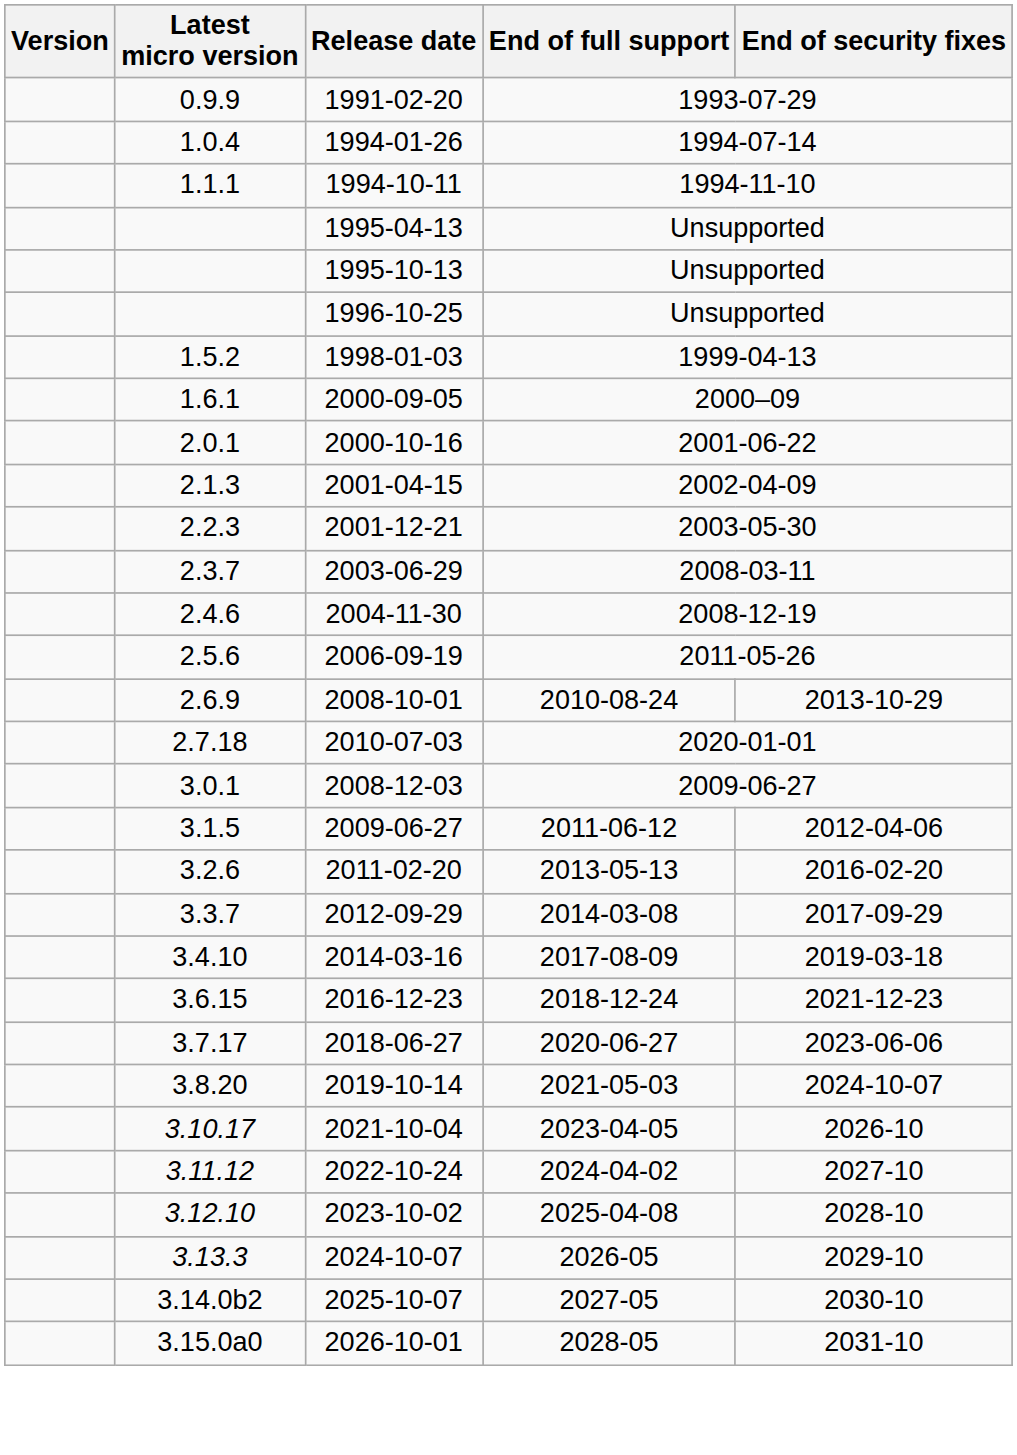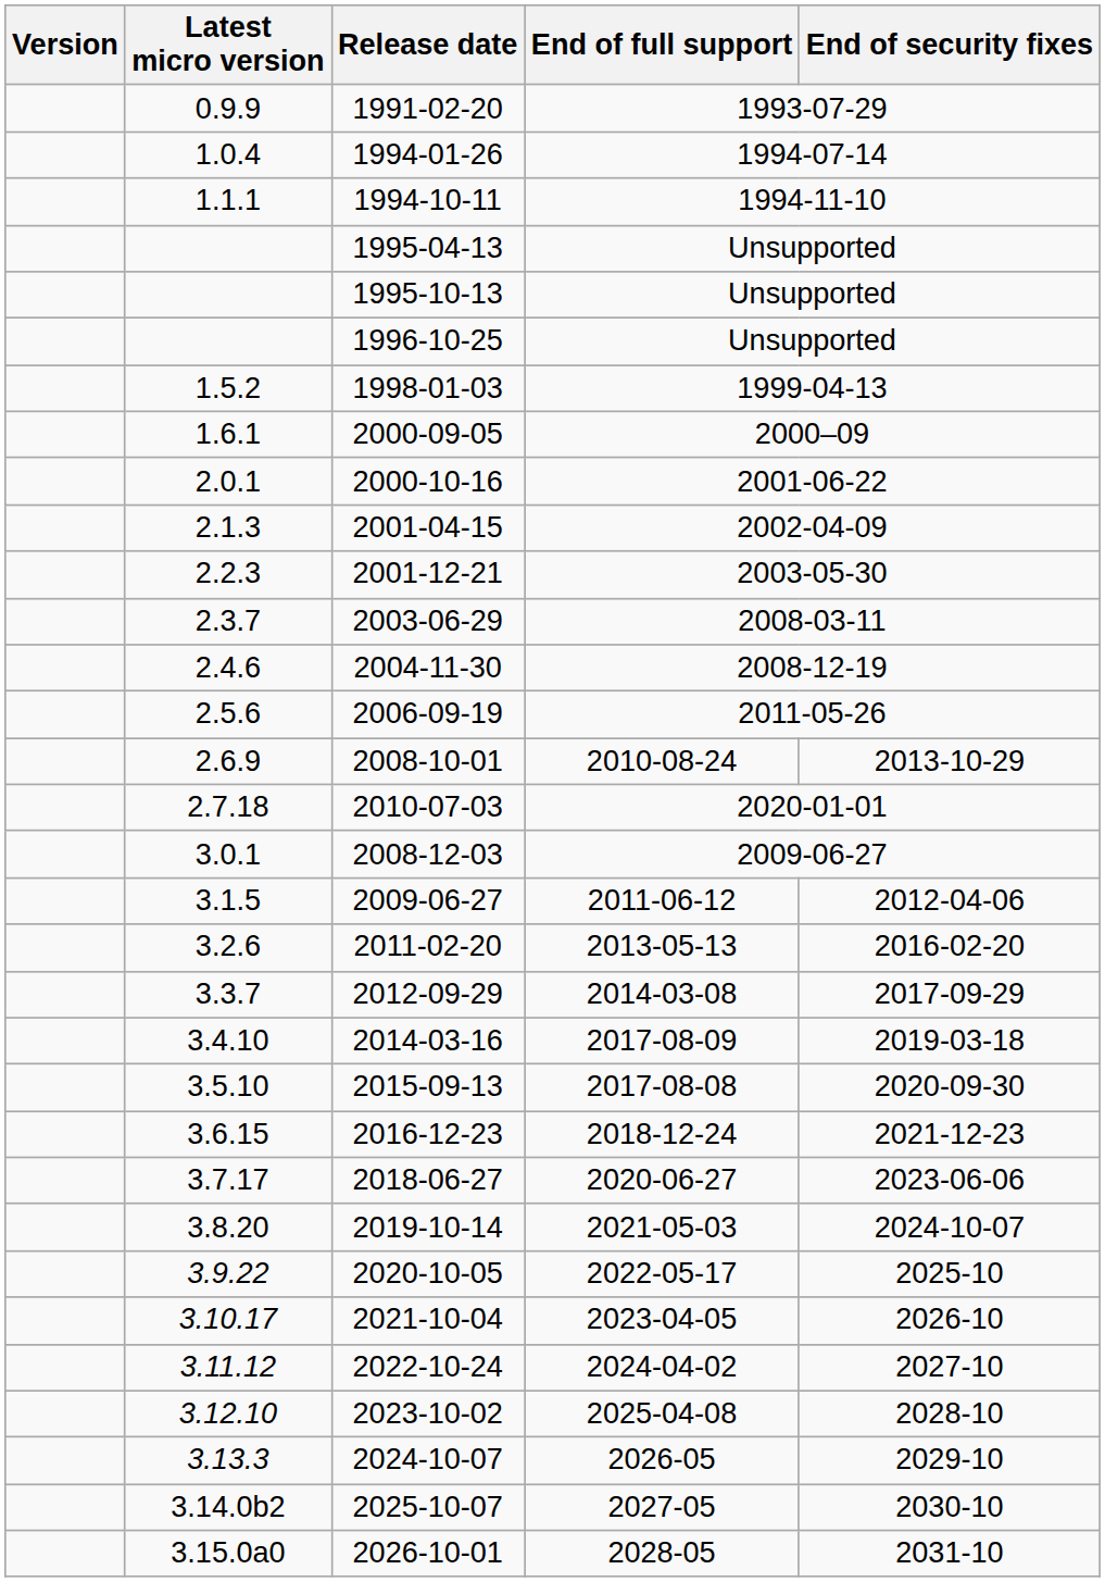+ row: 3.5.10 | 2015-09-13 | 2017-08-08 | 2020-09-30
+ row: 3.9.22 | 2020-10-05 | 2022-05-17 | 2025-10
